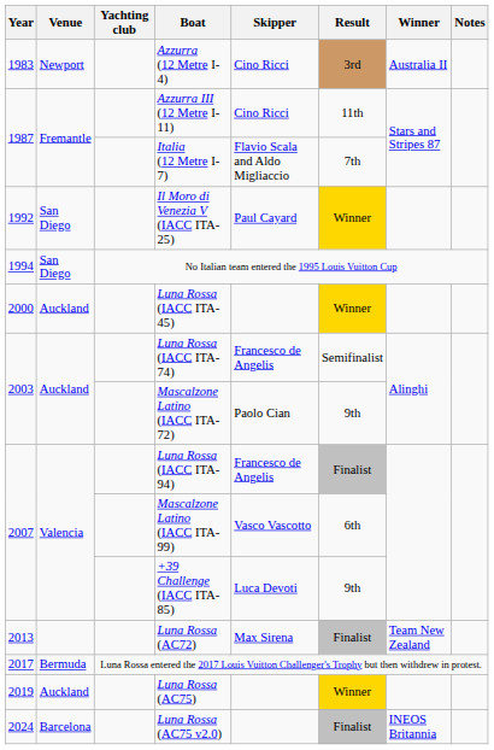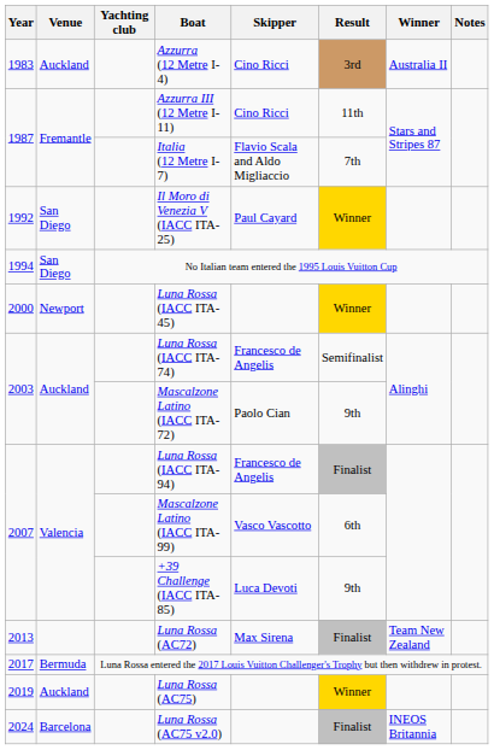Azzurra (12 Metre I-4) | Venue: Newport -> Auckland
Luna Rossa (IACC ITA-45) | Venue: Auckland -> Newport
